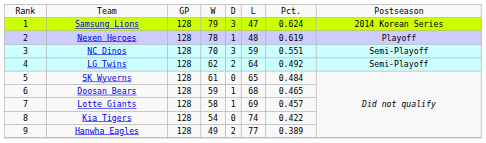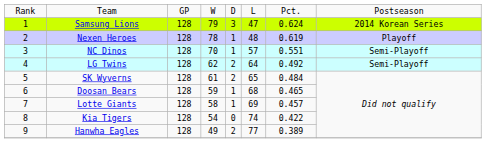NC Dinos | column 5: 3 -> 1
NC Dinos | column 6: 59 -> 57
SK Wyverns | column 5: 0 -> 2
